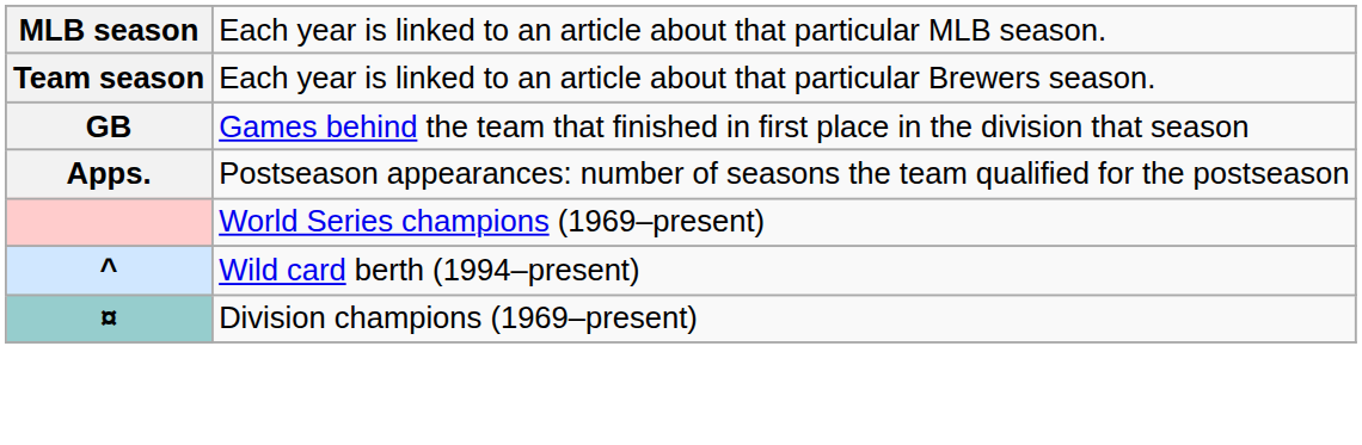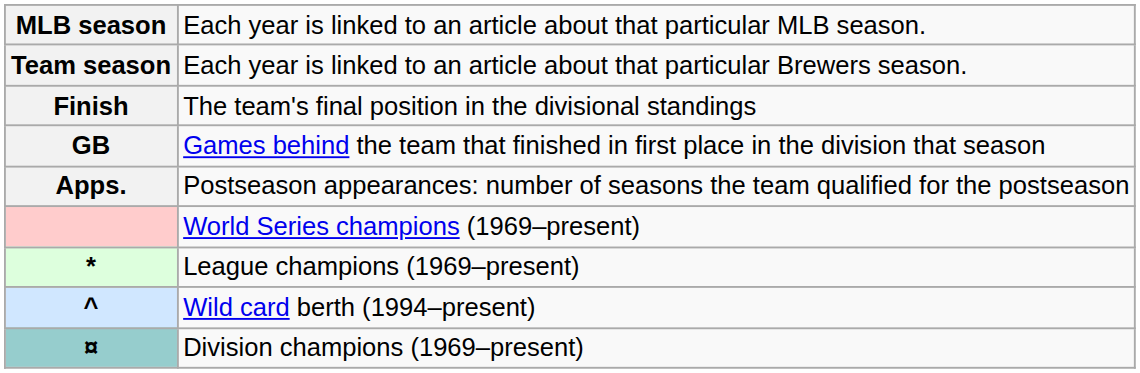+ row: Finish | The team's final position in the divisional standings
+ row: * | League champions (1969–present)
